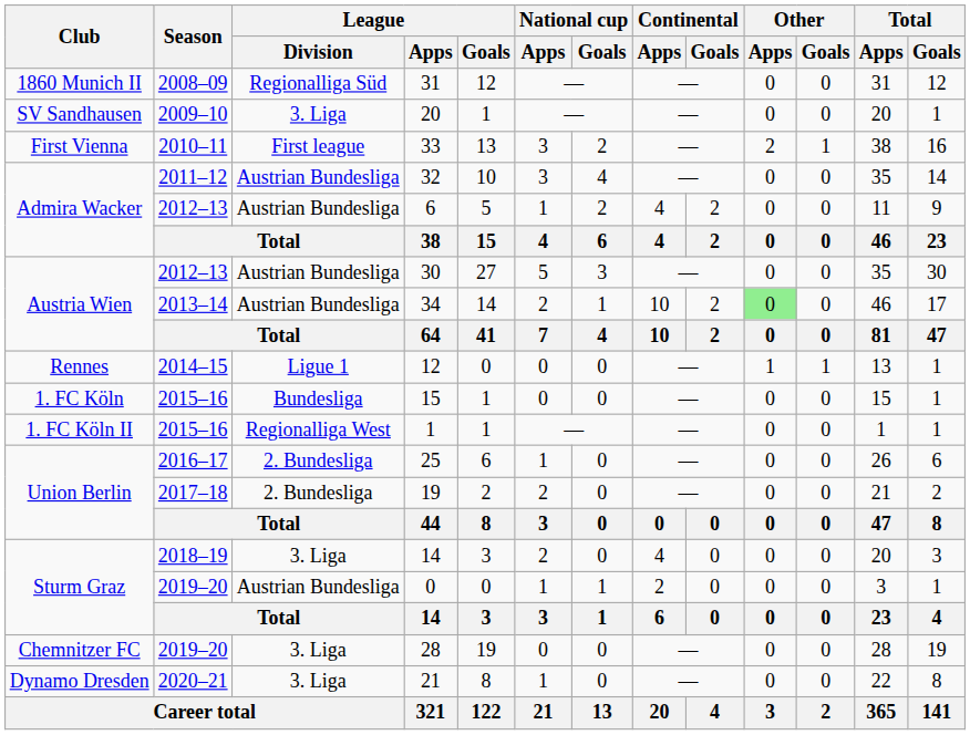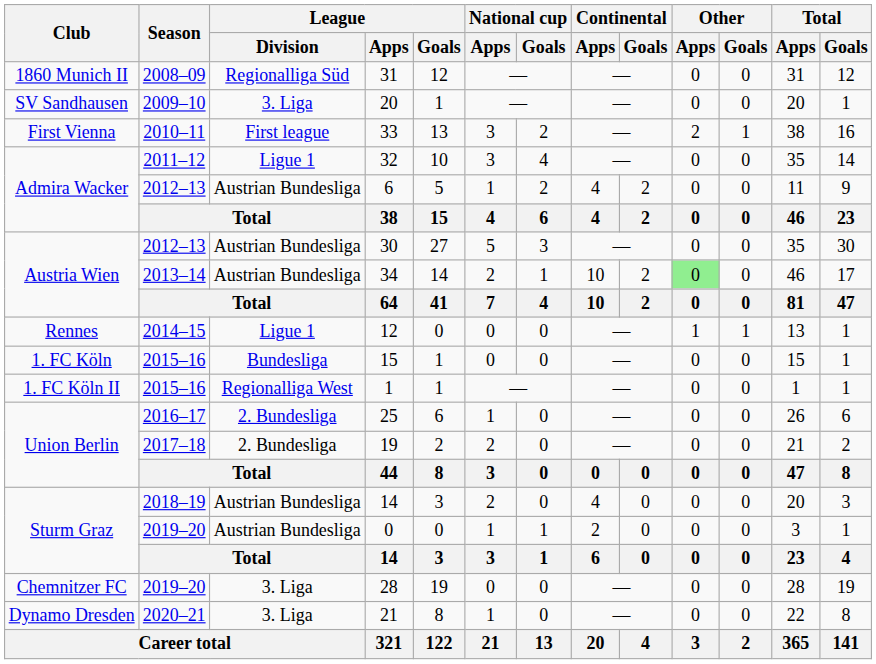32 | League / Division: Austrian Bundesliga -> Ligue 1
2018–19 / 14 | League / Division: 3. Liga -> Austrian Bundesliga
